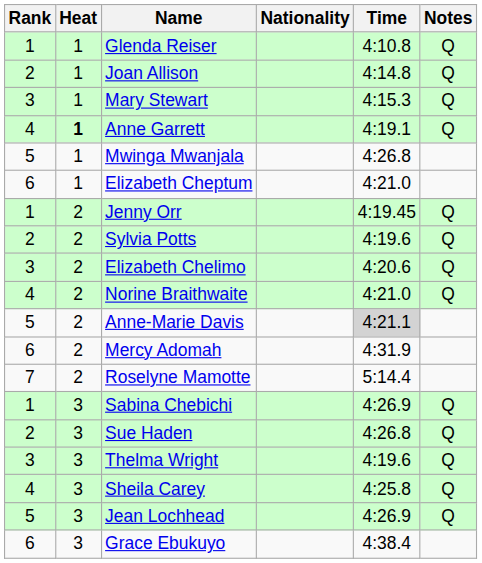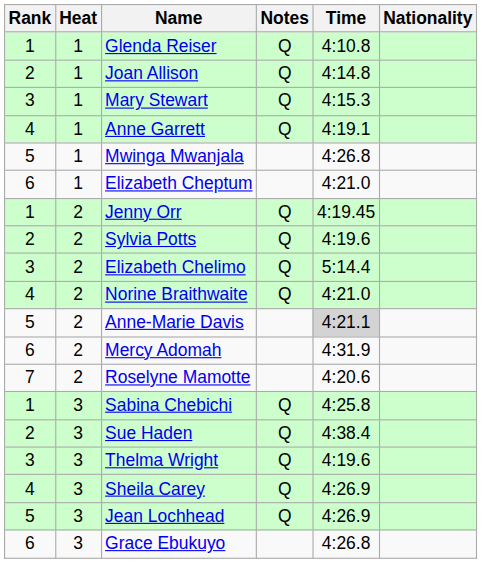columns swapped: Nationality <-> Notes
Anne Garrett | Heat: bold -> normal
Elizabeth Chelimo | Time: 4:20.6 -> 5:14.4
Roselyne Mamotte | Time: 5:14.4 -> 4:20.6
Sabina Chebichi | Time: 4:26.9 -> 4:25.8
Sue Haden | Time: 4:26.8 -> 4:38.4
Sheila Carey | Time: 4:25.8 -> 4:26.9
Grace Ebukuyo | Time: 4:38.4 -> 4:26.8
